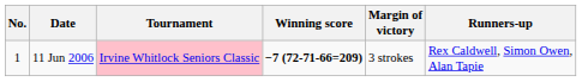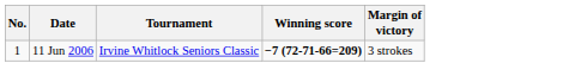- column: Runners-up | Rex Caldwell, Simon Owen, Alan Tapie
11 Jun 2006 | Tournament: pink background -> no background
